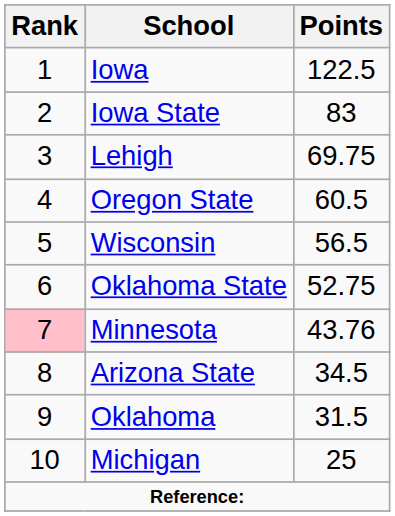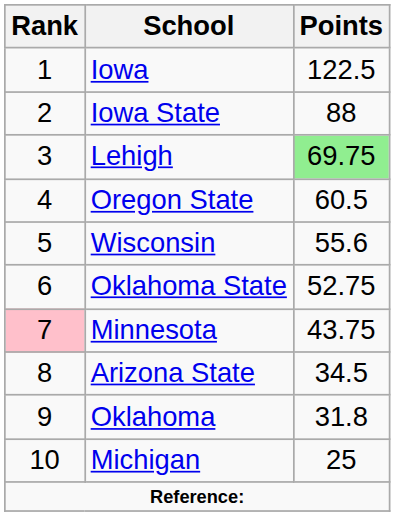Iowa State | Points: 83 -> 88
Lehigh | Points: no background -> lightgreen background
Wisconsin | Points: 56.5 -> 55.6
Minnesota | Points: 43.76 -> 43.75
Oklahoma | Points: 31.5 -> 31.8
